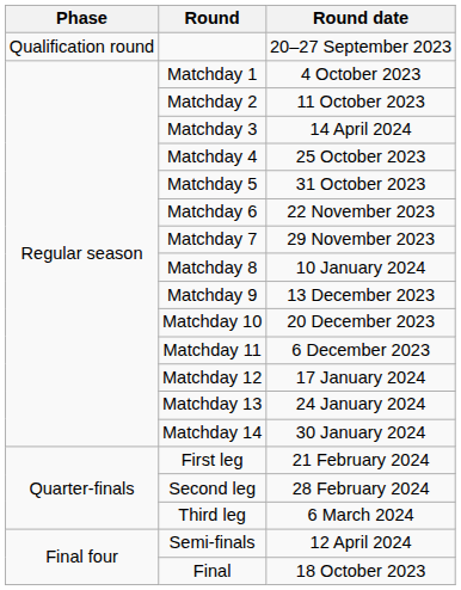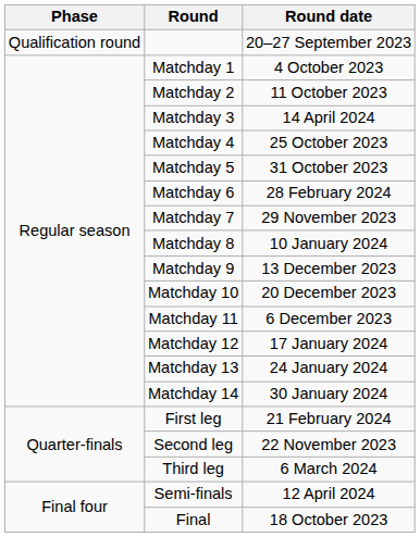Matchday 6 | Round date: 22 November 2023 -> 28 February 2024
Second leg | Round date: 28 February 2024 -> 22 November 2023
